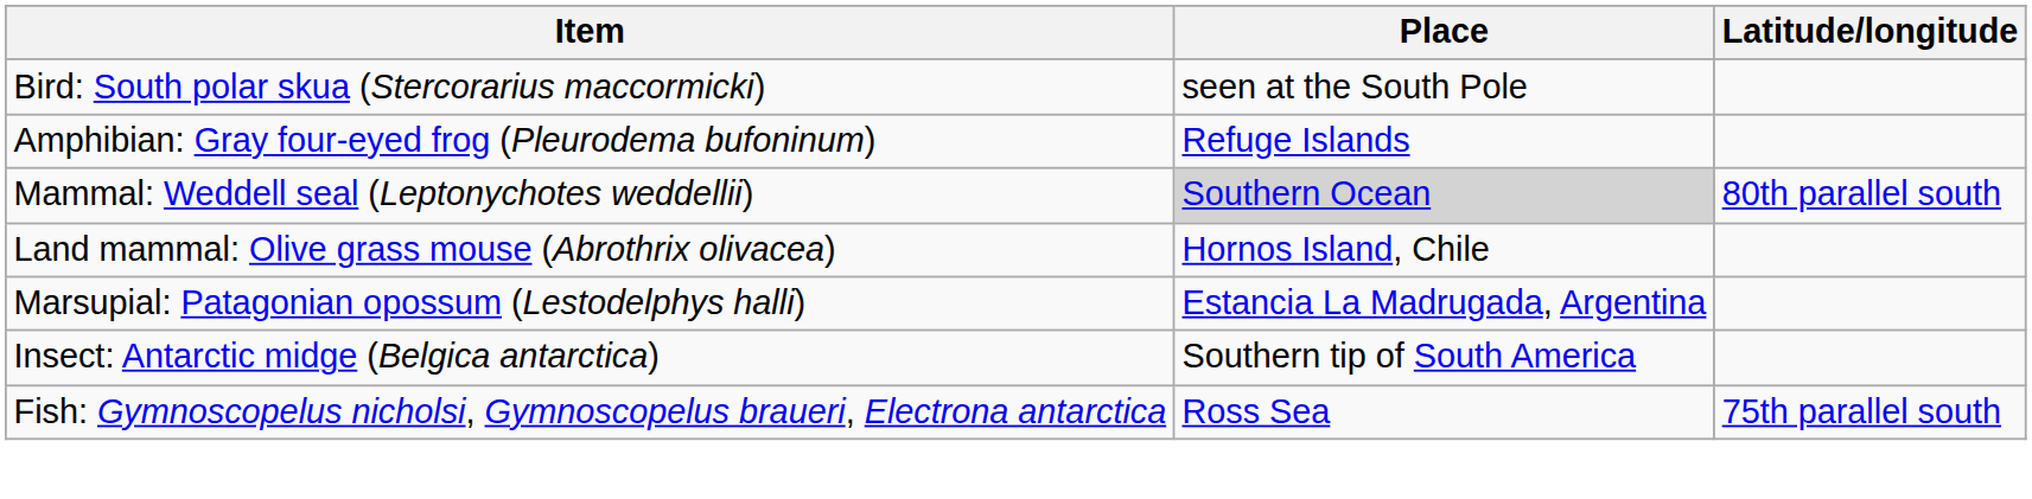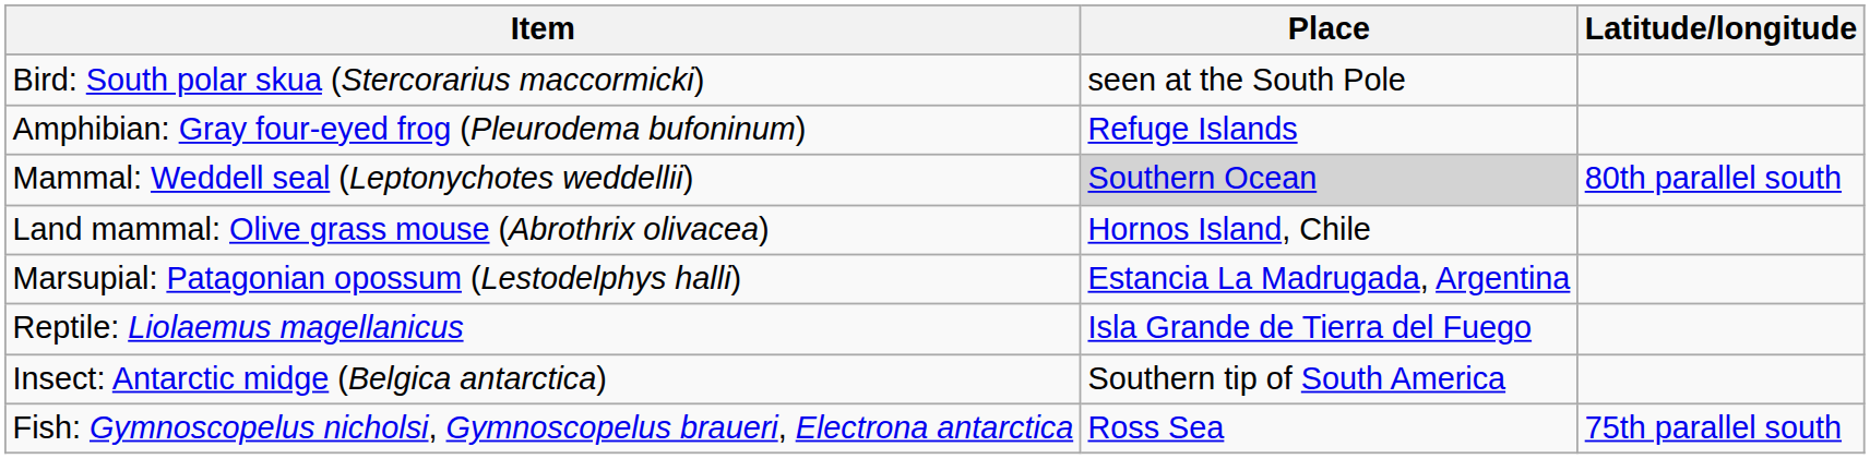+ row: Reptile: Liolaemus magellanicus | Isla Grande de Tierra del Fuego
